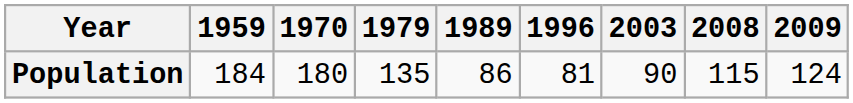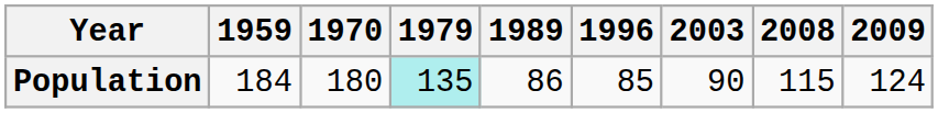Population | 1979: no background -> paleturquoise background
Population | 1996: 81 -> 85
